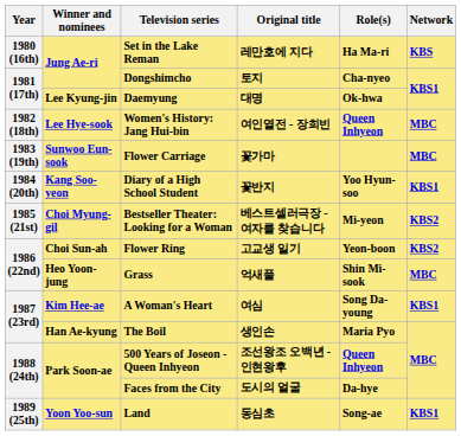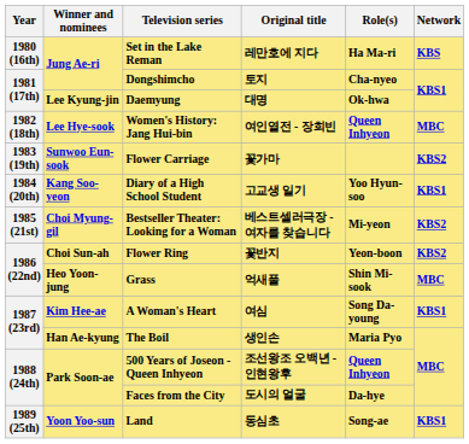Flower Carriage | Network: MBC -> KBS2
Diary of a High School Student | Original title: 꽃반지 -> 고교생 일기
Flower Ring | Original title: 고교생 일기 -> 꽃반지
